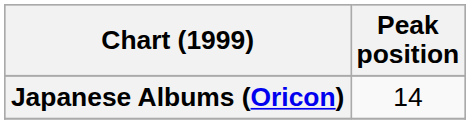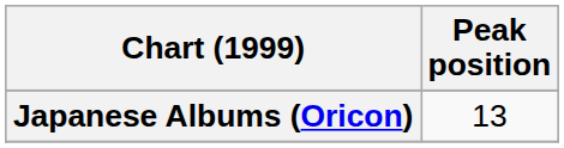Japanese Albums (Oricon) | Peak position: 14 -> 13
